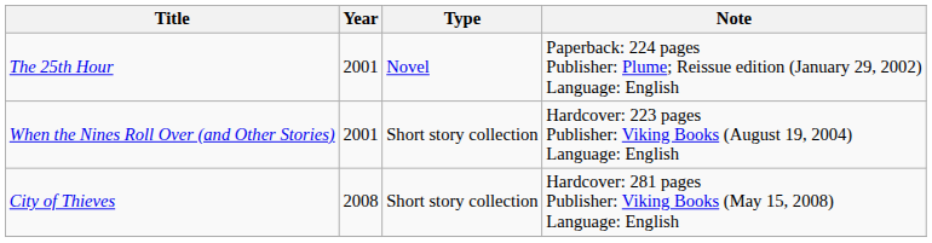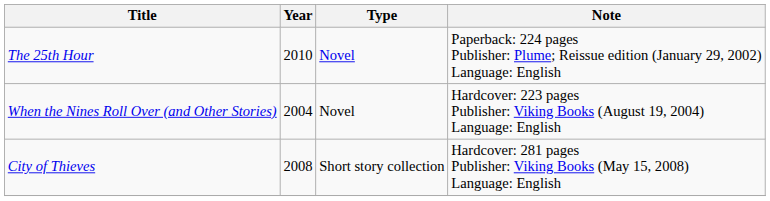The 25th Hour | Year: 2001 -> 2010
When the Nines Roll Over (and Other Stories) | Year: 2001 -> 2004
When the Nines Roll Over (and Other Stories) | Type: Short story collection -> Novel
